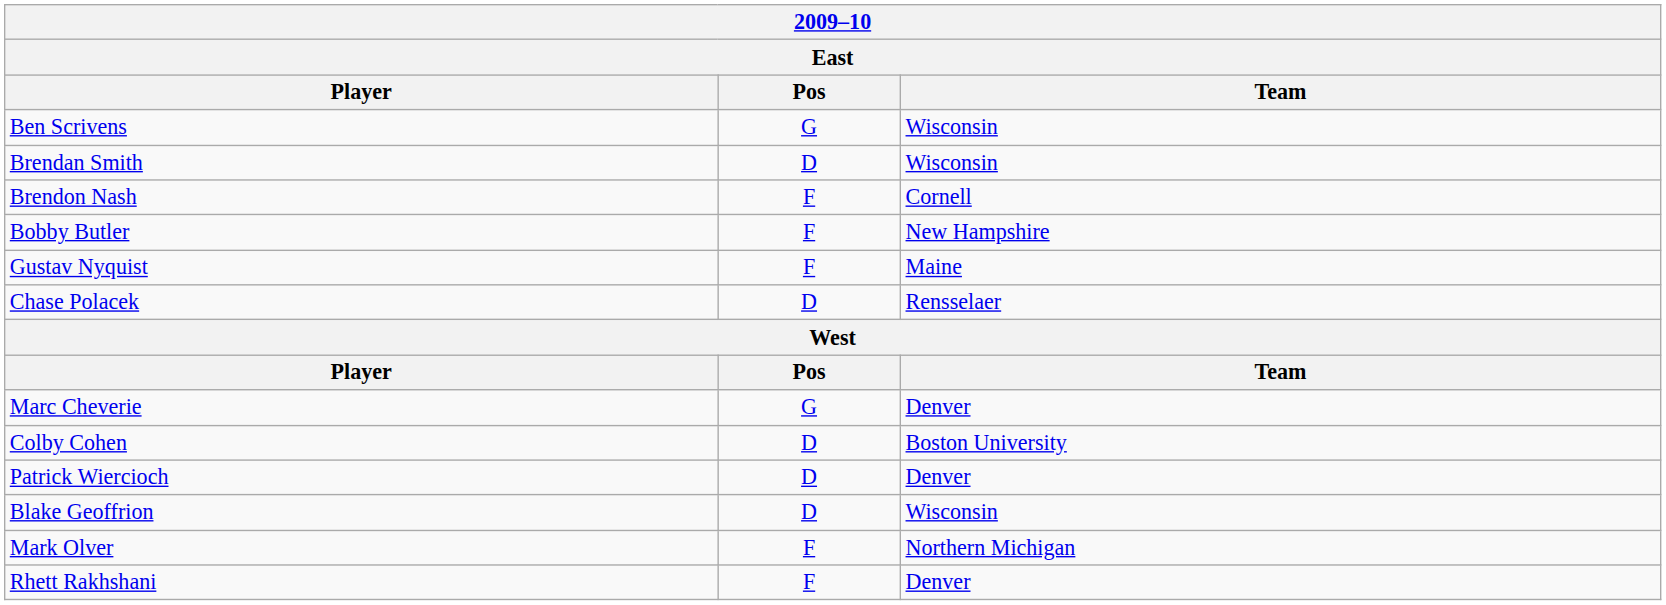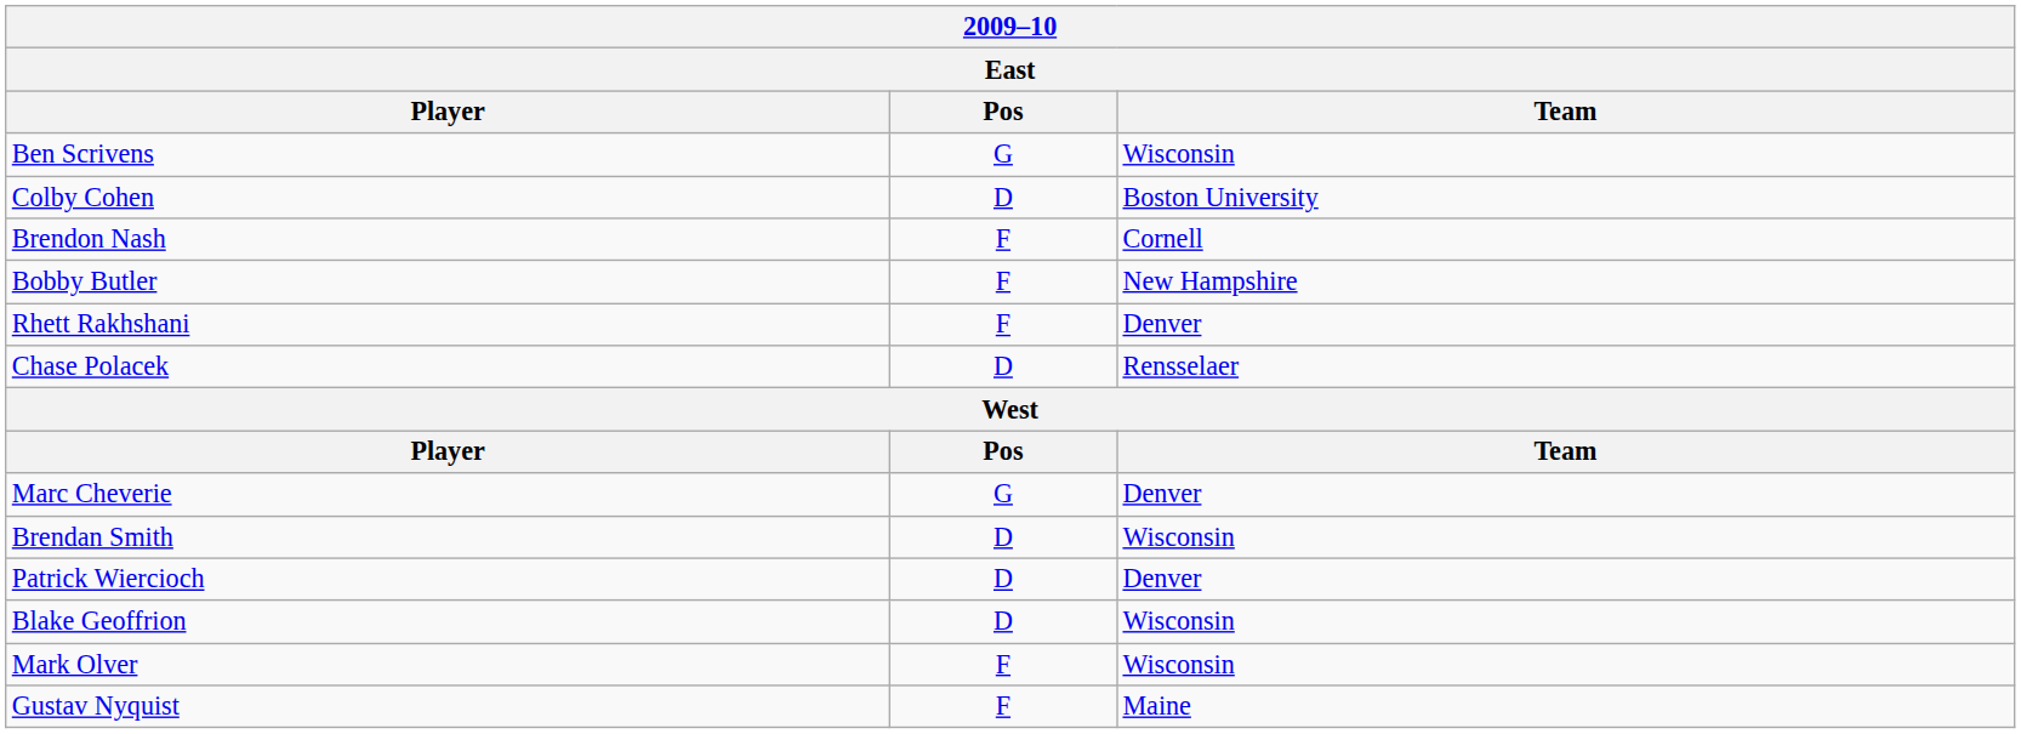rows swapped: Colby Cohen <-> Brendan Smith
rows swapped: Gustav Nyquist <-> Rhett Rakhshani
Mark Olver | Team: Northern Michigan -> Wisconsin
